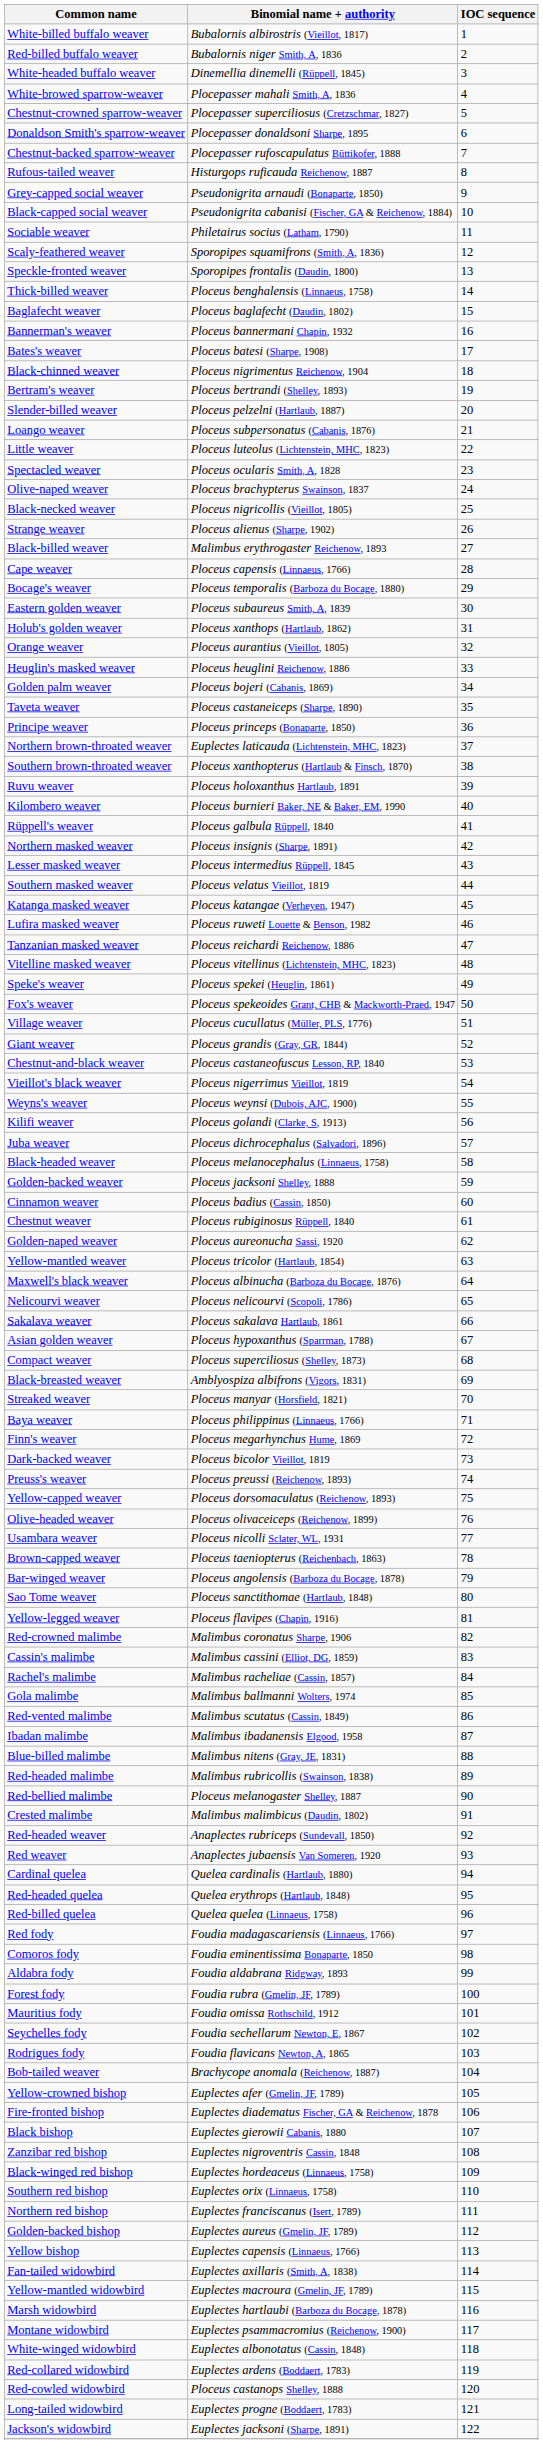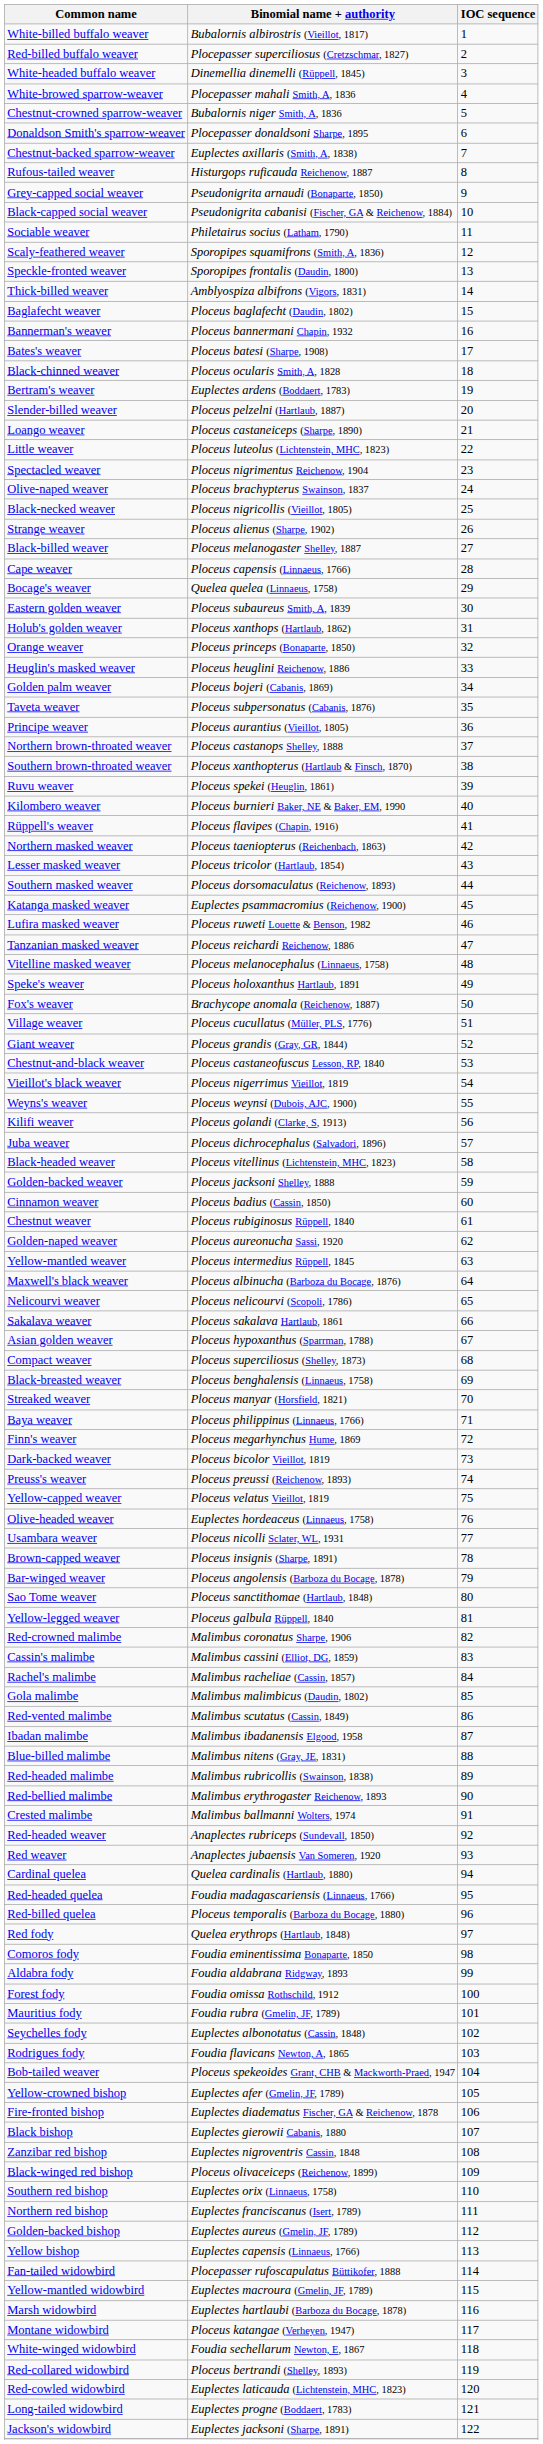Red-billed buffalo weaver | Binomial name + authority: Bubalornis niger Smith, A, 1836 -> Plocepasser superciliosus (Cretzschmar, 1827)
Chestnut-crowned sparrow-weaver | Binomial name + authority: Plocepasser superciliosus (Cretzschmar, 1827) -> Bubalornis niger Smith, A, 1836
Chestnut-backed sparrow-weaver | Binomial name + authority: Plocepasser rufoscapulatus Büttikofer, 1888 -> Euplectes axillaris (Smith, A, 1838)
Thick-billed weaver | Binomial name + authority: Ploceus benghalensis (Linnaeus, 1758) -> Amblyospiza albifrons (Vigors, 1831)
Black-chinned weaver | Binomial name + authority: Ploceus nigrimentus Reichenow, 1904 -> Ploceus ocularis Smith, A, 1828
Bertram's weaver | Binomial name + authority: Ploceus bertrandi (Shelley, 1893) -> Euplectes ardens (Boddaert, 1783)
Loango weaver | Binomial name + authority: Ploceus subpersonatus (Cabanis, 1876) -> Ploceus castaneiceps (Sharpe, 1890)
Spectacled weaver | Binomial name + authority: Ploceus ocularis Smith, A, 1828 -> Ploceus nigrimentus Reichenow, 1904
Black-billed weaver | Binomial name + authority: Malimbus erythrogaster Reichenow, 1893 -> Ploceus melanogaster Shelley, 1887
Bocage's weaver | Binomial name + authority: Ploceus temporalis (Barboza du Bocage, 1880) -> Quelea quelea (Linnaeus, 1758)
Orange weaver | Binomial name + authority: Ploceus aurantius (Vieillot, 1805) -> Ploceus princeps (Bonaparte, 1850)
Taveta weaver | Binomial name + authority: Ploceus castaneiceps (Sharpe, 1890) -> Ploceus subpersonatus (Cabanis, 1876)
Principe weaver | Binomial name + authority: Ploceus princeps (Bonaparte, 1850) -> Ploceus aurantius (Vieillot, 1805)
Northern brown-throated weaver | Binomial name + authority: Euplectes laticauda (Lichtenstein, MHC, 1823) -> Ploceus castanops Shelley, 1888
Ruvu weaver | Binomial name + authority: Ploceus holoxanthus Hartlaub, 1891 -> Ploceus spekei (Heuglin, 1861)
Rüppell's weaver | Binomial name + authority: Ploceus galbula Rüppell, 1840 -> Ploceus flavipes (Chapin, 1916)
Northern masked weaver | Binomial name + authority: Ploceus insignis (Sharpe, 1891) -> Ploceus taeniopterus (Reichenbach, 1863)
Lesser masked weaver | Binomial name + authority: Ploceus intermedius Rüppell, 1845 -> Ploceus tricolor (Hartlaub, 1854)
Southern masked weaver | Binomial name + authority: Ploceus velatus Vieillot, 1819 -> Ploceus dorsomaculatus (Reichenow, 1893)
Katanga masked weaver | Binomial name + authority: Ploceus katangae (Verheyen, 1947) -> Euplectes psammacromius (Reichenow, 1900)
Vitelline masked weaver | Binomial name + authority: Ploceus vitellinus (Lichtenstein, MHC, 1823) -> Ploceus melanocephalus (Linnaeus, 1758)
Speke's weaver | Binomial name + authority: Ploceus spekei (Heuglin, 1861) -> Ploceus holoxanthus Hartlaub, 1891
Fox's weaver | Binomial name + authority: Ploceus spekeoides Grant, CHB & Mackworth-Praed, 1947 -> Brachycope anomala (Reichenow, 1887)
Black-headed weaver | Binomial name + authority: Ploceus melanocephalus (Linnaeus, 1758) -> Ploceus vitellinus (Lichtenstein, MHC, 1823)
Yellow-mantled weaver | Binomial name + authority: Ploceus tricolor (Hartlaub, 1854) -> Ploceus intermedius Rüppell, 1845
Black-breasted weaver | Binomial name + authority: Amblyospiza albifrons (Vigors, 1831) -> Ploceus benghalensis (Linnaeus, 1758)
Yellow-capped weaver | Binomial name + authority: Ploceus dorsomaculatus (Reichenow, 1893) -> Ploceus velatus Vieillot, 1819
Olive-headed weaver | Binomial name + authority: Ploceus olivaceiceps (Reichenow, 1899) -> Euplectes hordeaceus (Linnaeus, 1758)
Brown-capped weaver | Binomial name + authority: Ploceus taeniopterus (Reichenbach, 1863) -> Ploceus insignis (Sharpe, 1891)
Yellow-legged weaver | Binomial name + authority: Ploceus flavipes (Chapin, 1916) -> Ploceus galbula Rüppell, 1840
Gola malimbe | Binomial name + authority: Malimbus ballmanni Wolters, 1974 -> Malimbus malimbicus (Daudin, 1802)
Red-bellied malimbe | Binomial name + authority: Ploceus melanogaster Shelley, 1887 -> Malimbus erythrogaster Reichenow, 1893
Crested malimbe | Binomial name + authority: Malimbus malimbicus (Daudin, 1802) -> Malimbus ballmanni Wolters, 1974
Red-headed quelea | Binomial name + authority: Quelea erythrops (Hartlaub, 1848) -> Foudia madagascariensis (Linnaeus, 1766)
Red-billed quelea | Binomial name + authority: Quelea quelea (Linnaeus, 1758) -> Ploceus temporalis (Barboza du Bocage, 1880)
Red fody | Binomial name + authority: Foudia madagascariensis (Linnaeus, 1766) -> Quelea erythrops (Hartlaub, 1848)
Forest fody | Binomial name + authority: Foudia rubra (Gmelin, JF, 1789) -> Foudia omissa Rothschild, 1912
Mauritius fody | Binomial name + authority: Foudia omissa Rothschild, 1912 -> Foudia rubra (Gmelin, JF, 1789)
Seychelles fody | Binomial name + authority: Foudia sechellarum Newton, E, 1867 -> Euplectes albonotatus (Cassin, 1848)
Bob-tailed weaver | Binomial name + authority: Brachycope anomala (Reichenow, 1887) -> Ploceus spekeoides Grant, CHB & Mackworth-Praed, 1947
Black-winged red bishop | Binomial name + authority: Euplectes hordeaceus (Linnaeus, 1758) -> Ploceus olivaceiceps (Reichenow, 1899)
Fan-tailed widowbird | Binomial name + authority: Euplectes axillaris (Smith, A, 1838) -> Plocepasser rufoscapulatus Büttikofer, 1888
Montane widowbird | Binomial name + authority: Euplectes psammacromius (Reichenow, 1900) -> Ploceus katangae (Verheyen, 1947)
White-winged widowbird | Binomial name + authority: Euplectes albonotatus (Cassin, 1848) -> Foudia sechellarum Newton, E, 1867
Red-collared widowbird | Binomial name + authority: Euplectes ardens (Boddaert, 1783) -> Ploceus bertrandi (Shelley, 1893)
Red-cowled widowbird | Binomial name + authority: Ploceus castanops Shelley, 1888 -> Euplectes laticauda (Lichtenstein, MHC, 1823)
